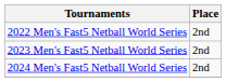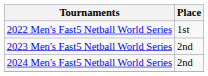2022 Men's Fast5 Netball World Series | Place: 2nd -> 1st
